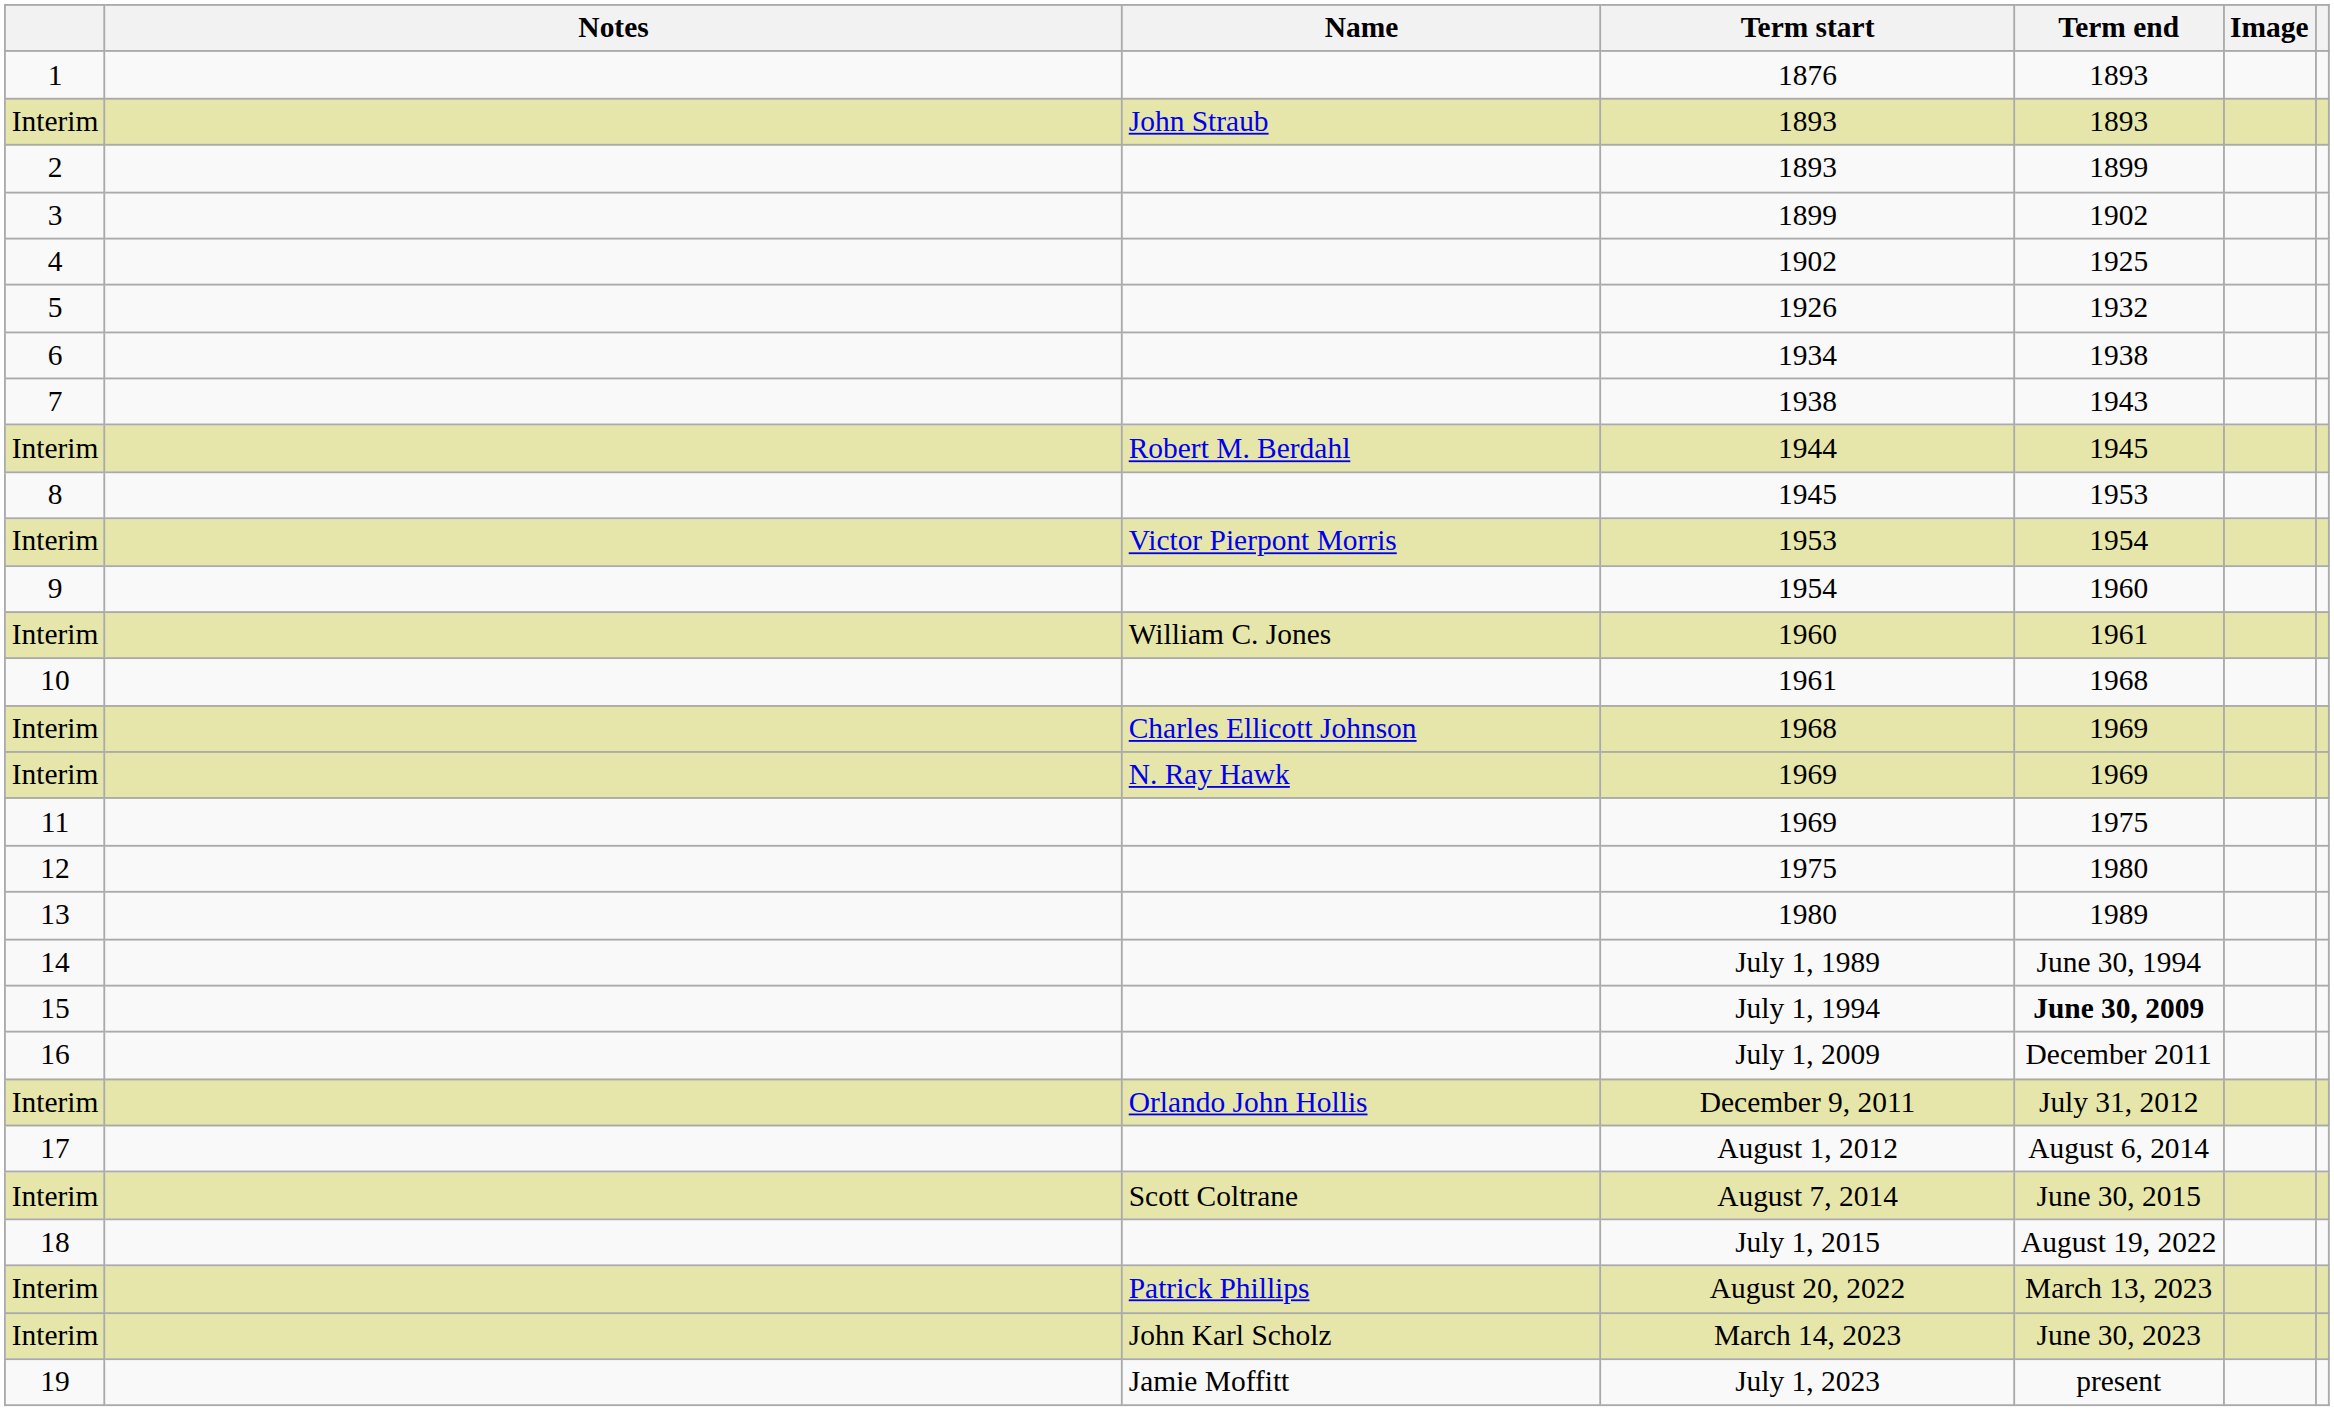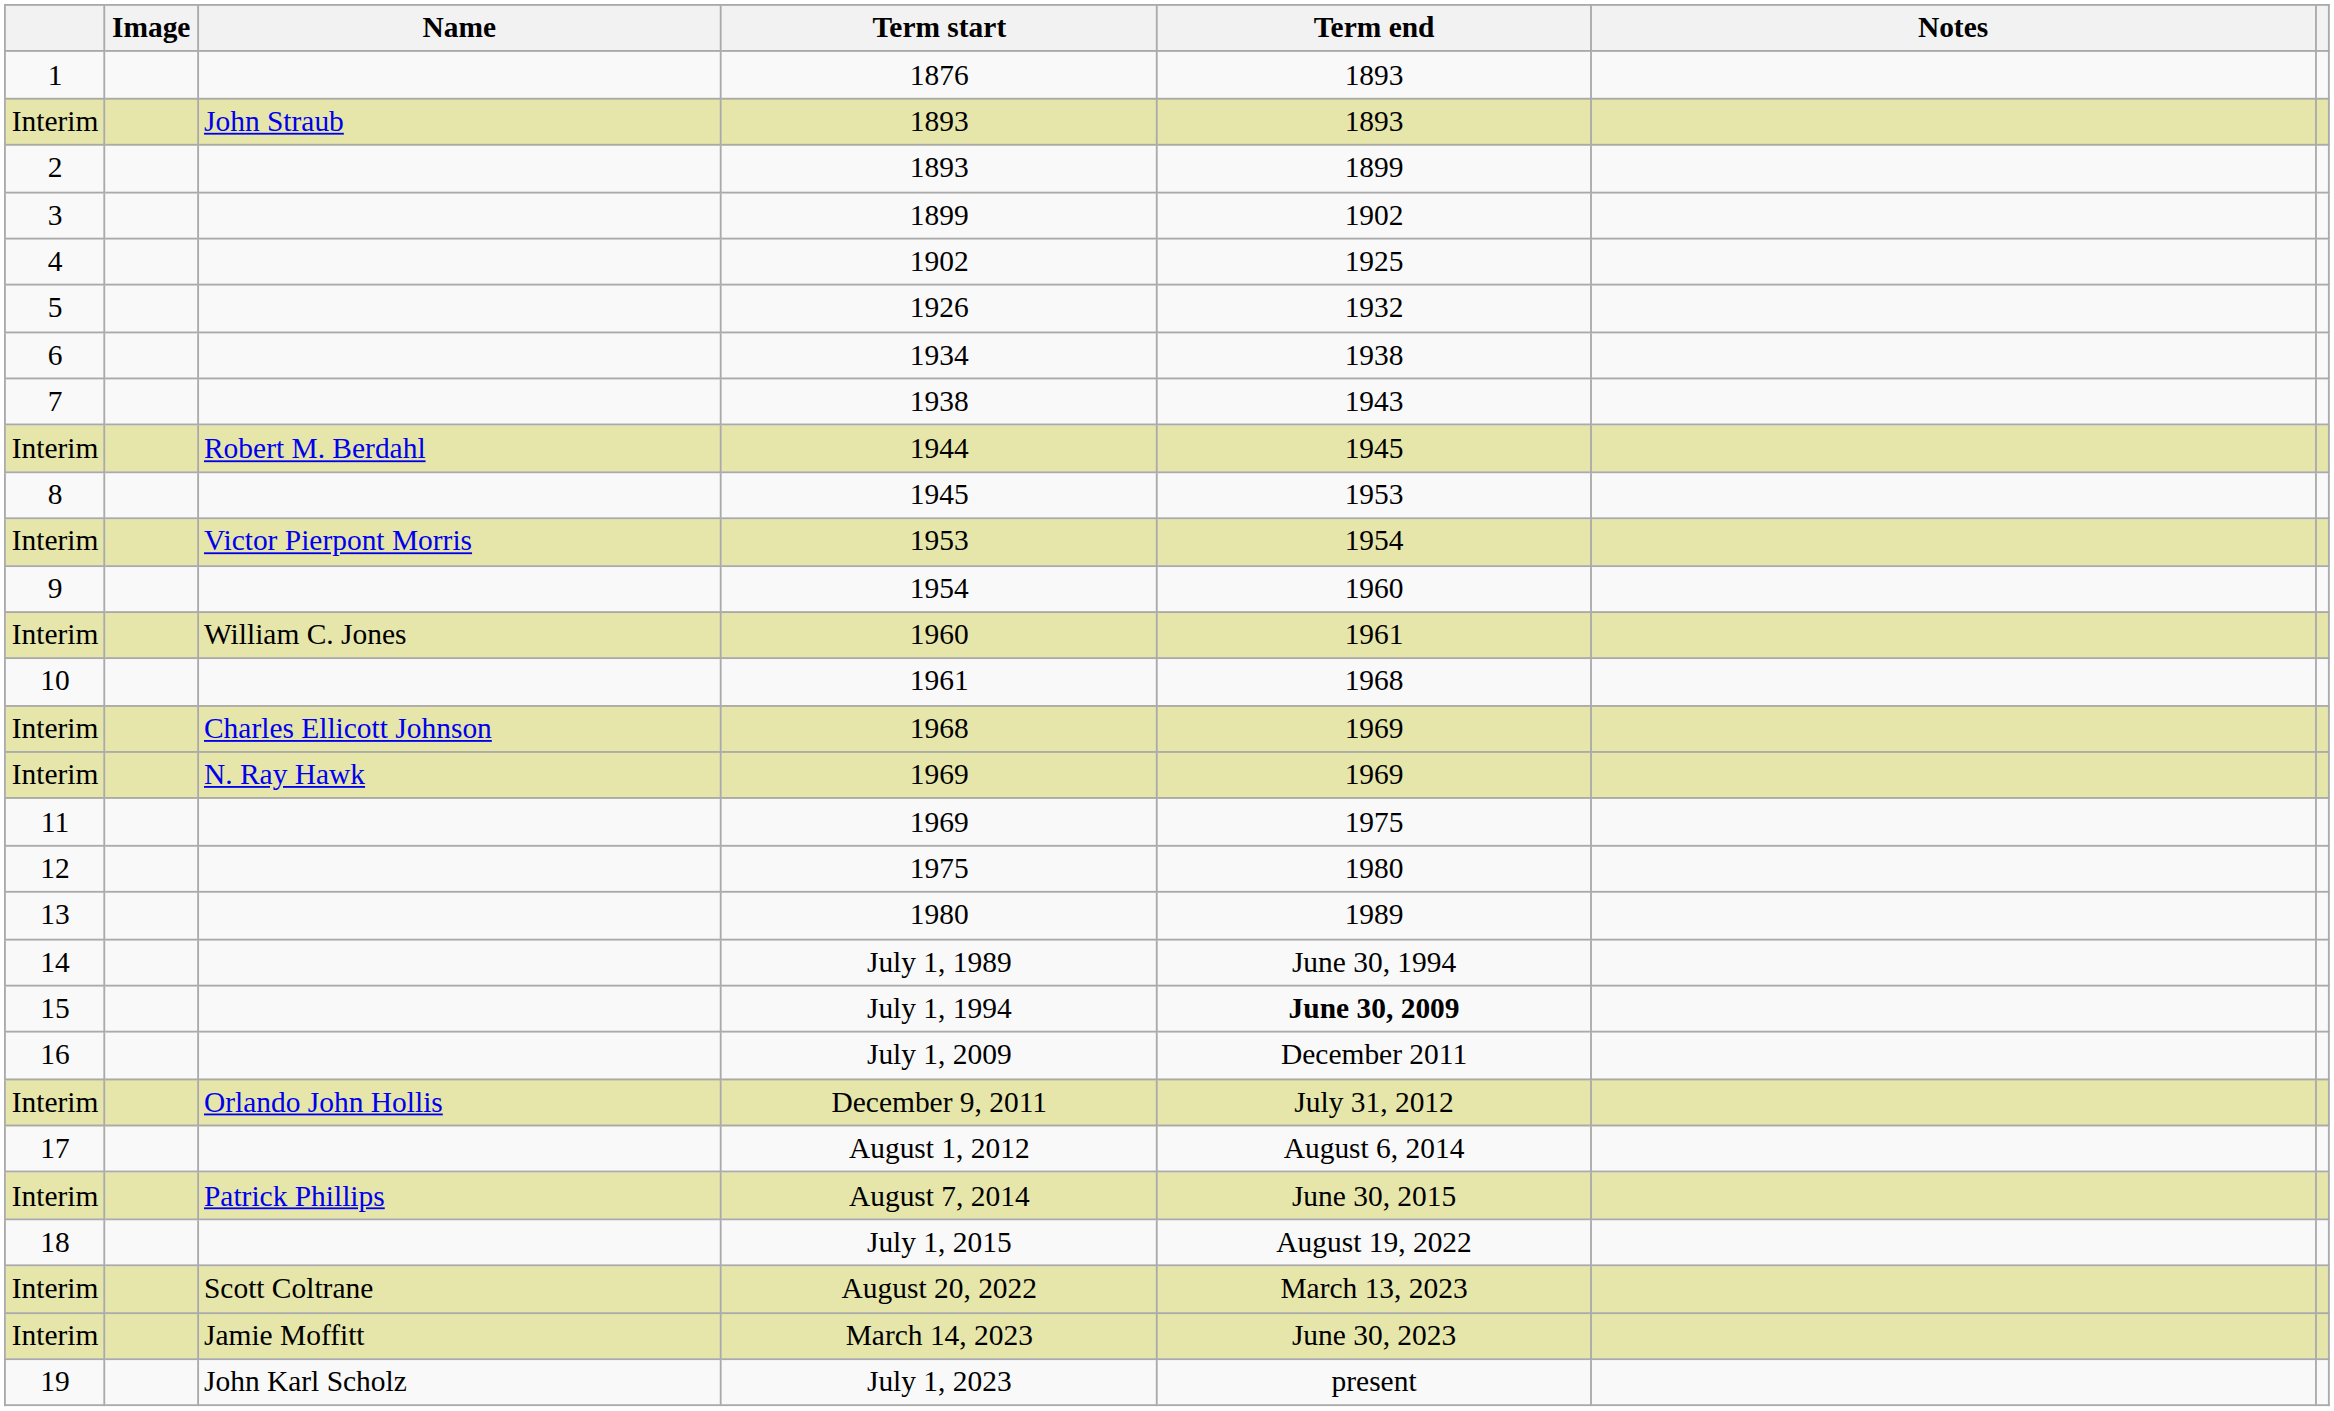columns swapped: Image <-> Notes
August 7, 2014 | Name: Scott Coltrane -> Patrick Phillips
August 20, 2022 | Name: Patrick Phillips -> Scott Coltrane
March 14, 2023 | Name: John Karl Scholz -> Jamie Moffitt
July 1, 2023 | Name: Jamie Moffitt -> John Karl Scholz
